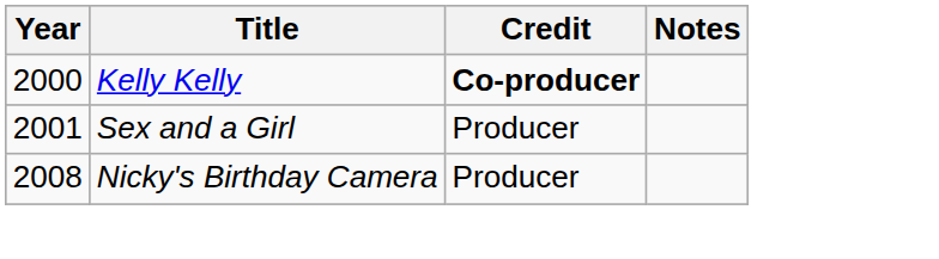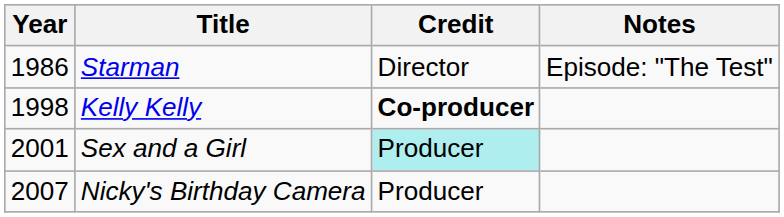+ row: 1986 | Starman | Director | Episode: "The Test"
Kelly Kelly | Year: 2000 -> 1998
Sex and a Girl | Credit: no background -> paleturquoise background
Nicky's Birthday Camera | Year: 2008 -> 2007
